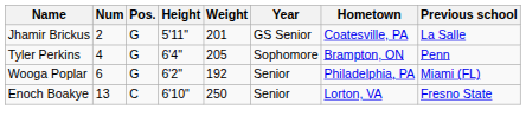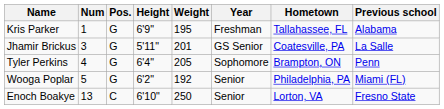+ row: Kris Parker | 1 | G | 6'9" | 195 | Freshman | Tallahassee, FL | Alabama
Jhamir Brickus | Num: 2 -> 3
Wooga Poplar | Num: 6 -> 5
